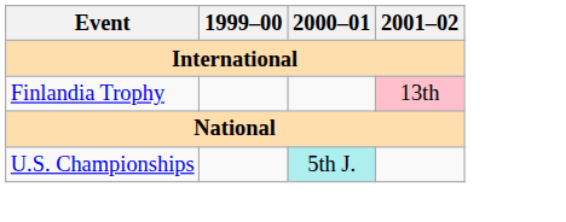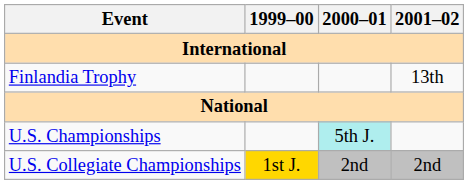Finlandia Trophy | 2001–02: pink background -> no background
+ row: U.S. Collegiate Championships | 1st J. | 2nd | 2nd
